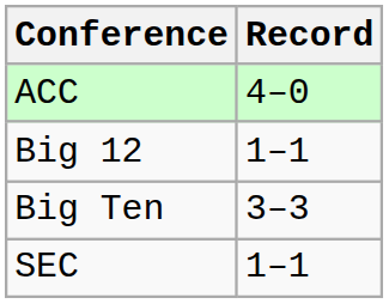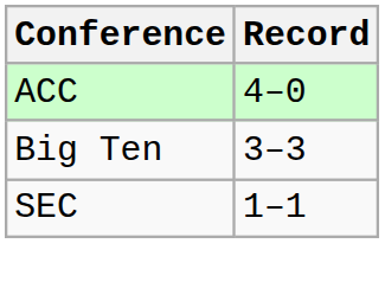- row: Big 12 | 1–1
